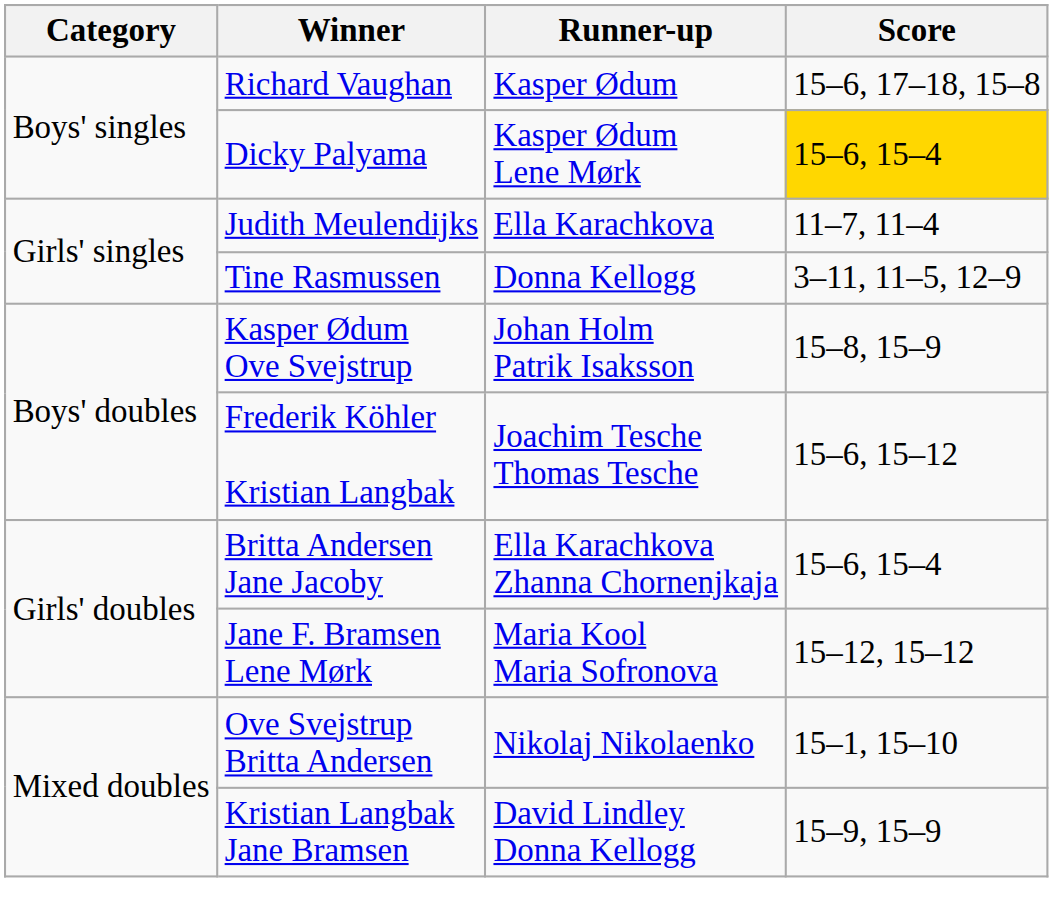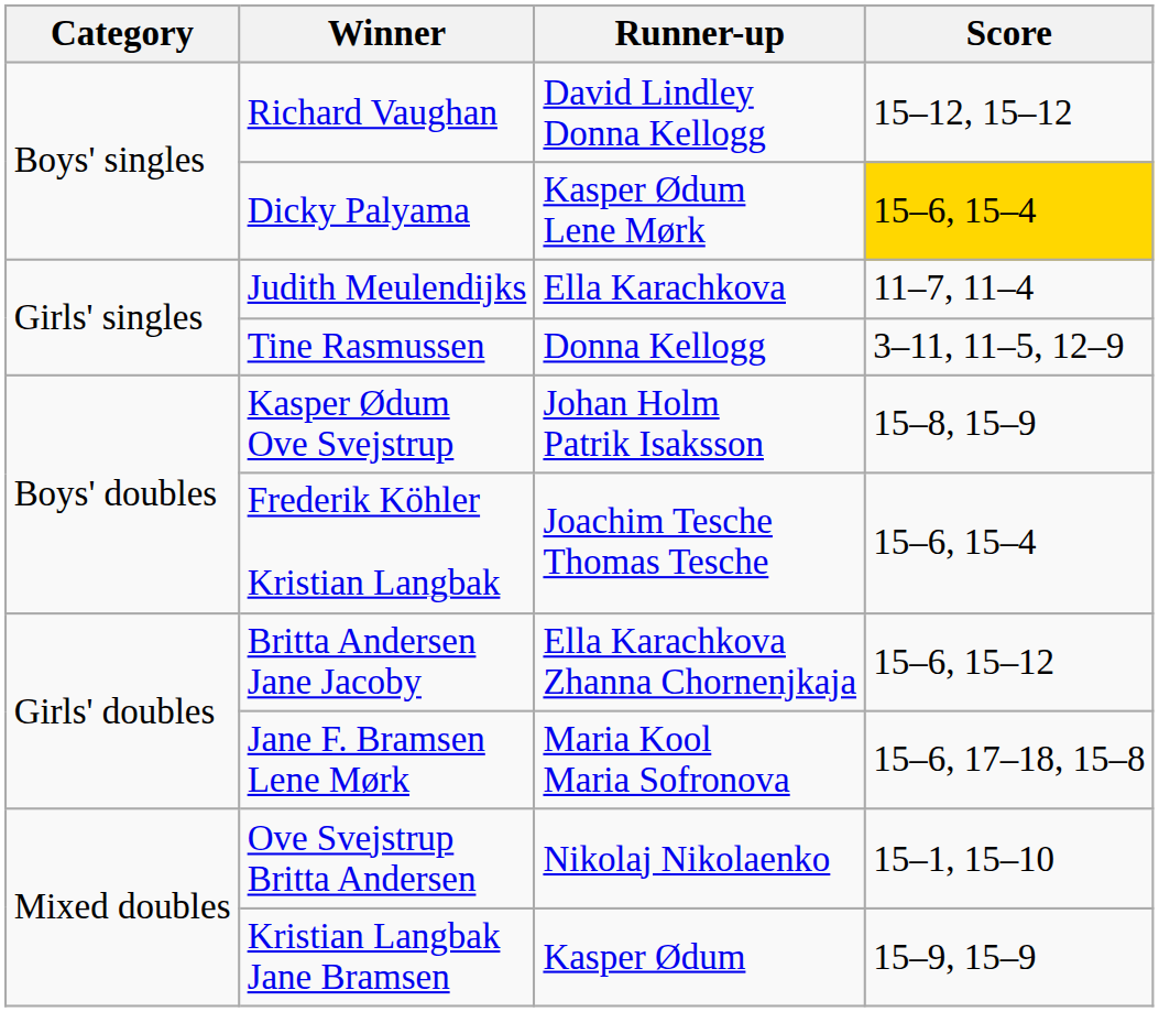Richard Vaughan | Runner-up: Kasper Ødum -> David Lindley Donna Kellogg
Richard Vaughan | Score: 15–6, 17–18, 15–8 -> 15–12, 15–12
Frederik Köhler Kristian Langbak | Score: 15–6, 15–12 -> 15–6, 15–4
Britta Andersen Jane Jacoby | Score: 15–6, 15–4 -> 15–6, 15–12
Jane F. Bramsen Lene Mørk | Score: 15–12, 15–12 -> 15–6, 17–18, 15–8
Kristian Langbak Jane Bramsen | Runner-up: David Lindley Donna Kellogg -> Kasper Ødum
